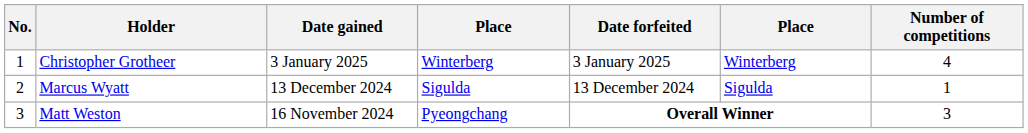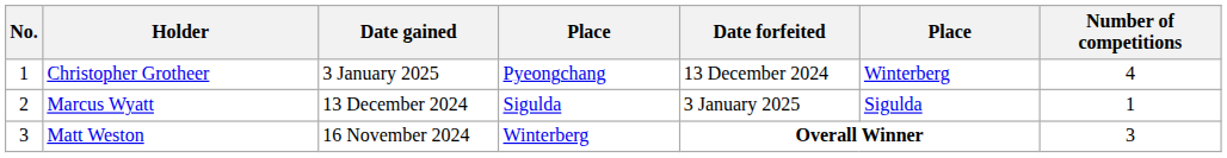Christopher Grotheer | column 4: Winterberg -> Pyeongchang
Christopher Grotheer | Date forfeited: 3 January 2025 -> 13 December 2024
Marcus Wyatt | Date forfeited: 13 December 2024 -> 3 January 2025
Matt Weston | column 4: Pyeongchang -> Winterberg
